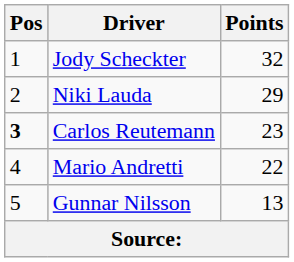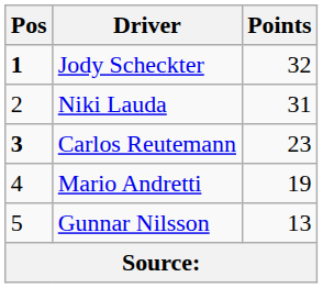Jody Scheckter | Pos: normal -> bold
Niki Lauda | Points: 29 -> 31
Mario Andretti | Points: 22 -> 19
